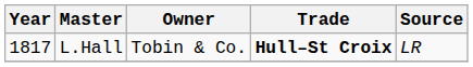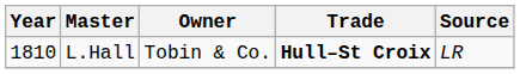L.Hall | Year: 1817 -> 1810
